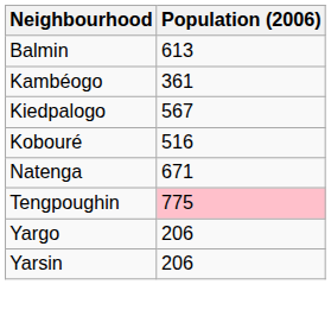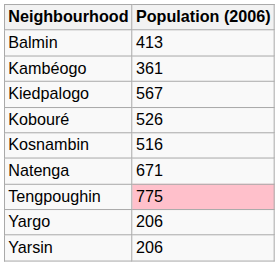Balmin | Population (2006): 613 -> 413
Kobouré | Population (2006): 516 -> 526
+ row: Kosnambin | 516
